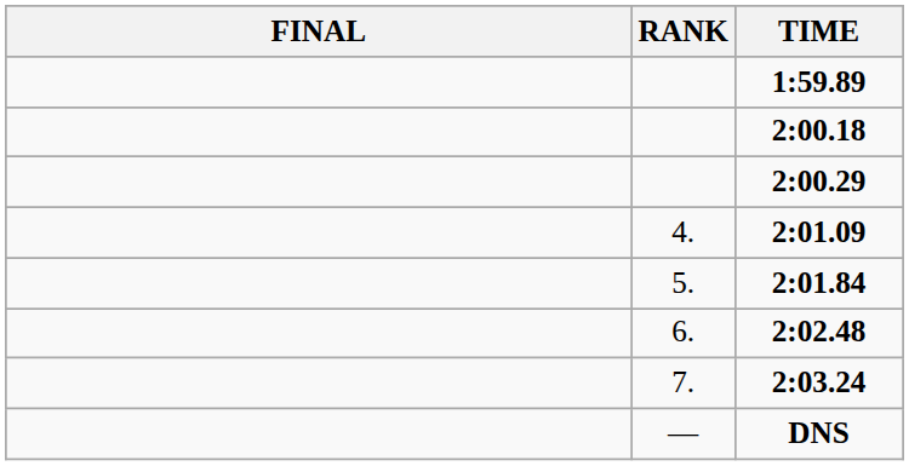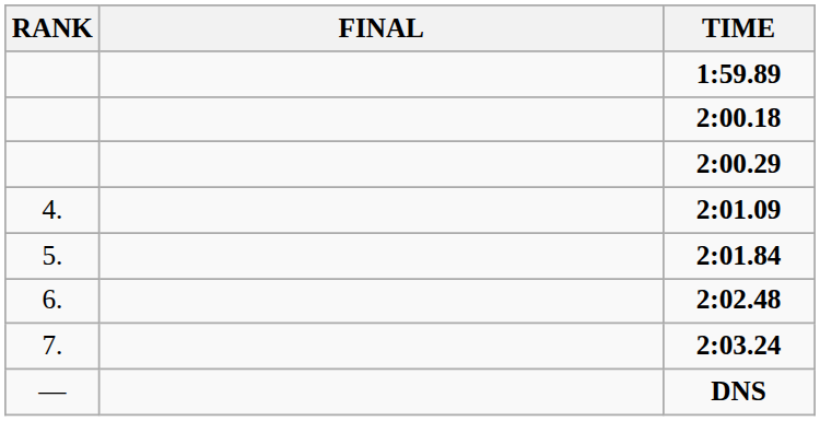columns swapped: RANK <-> FINAL
